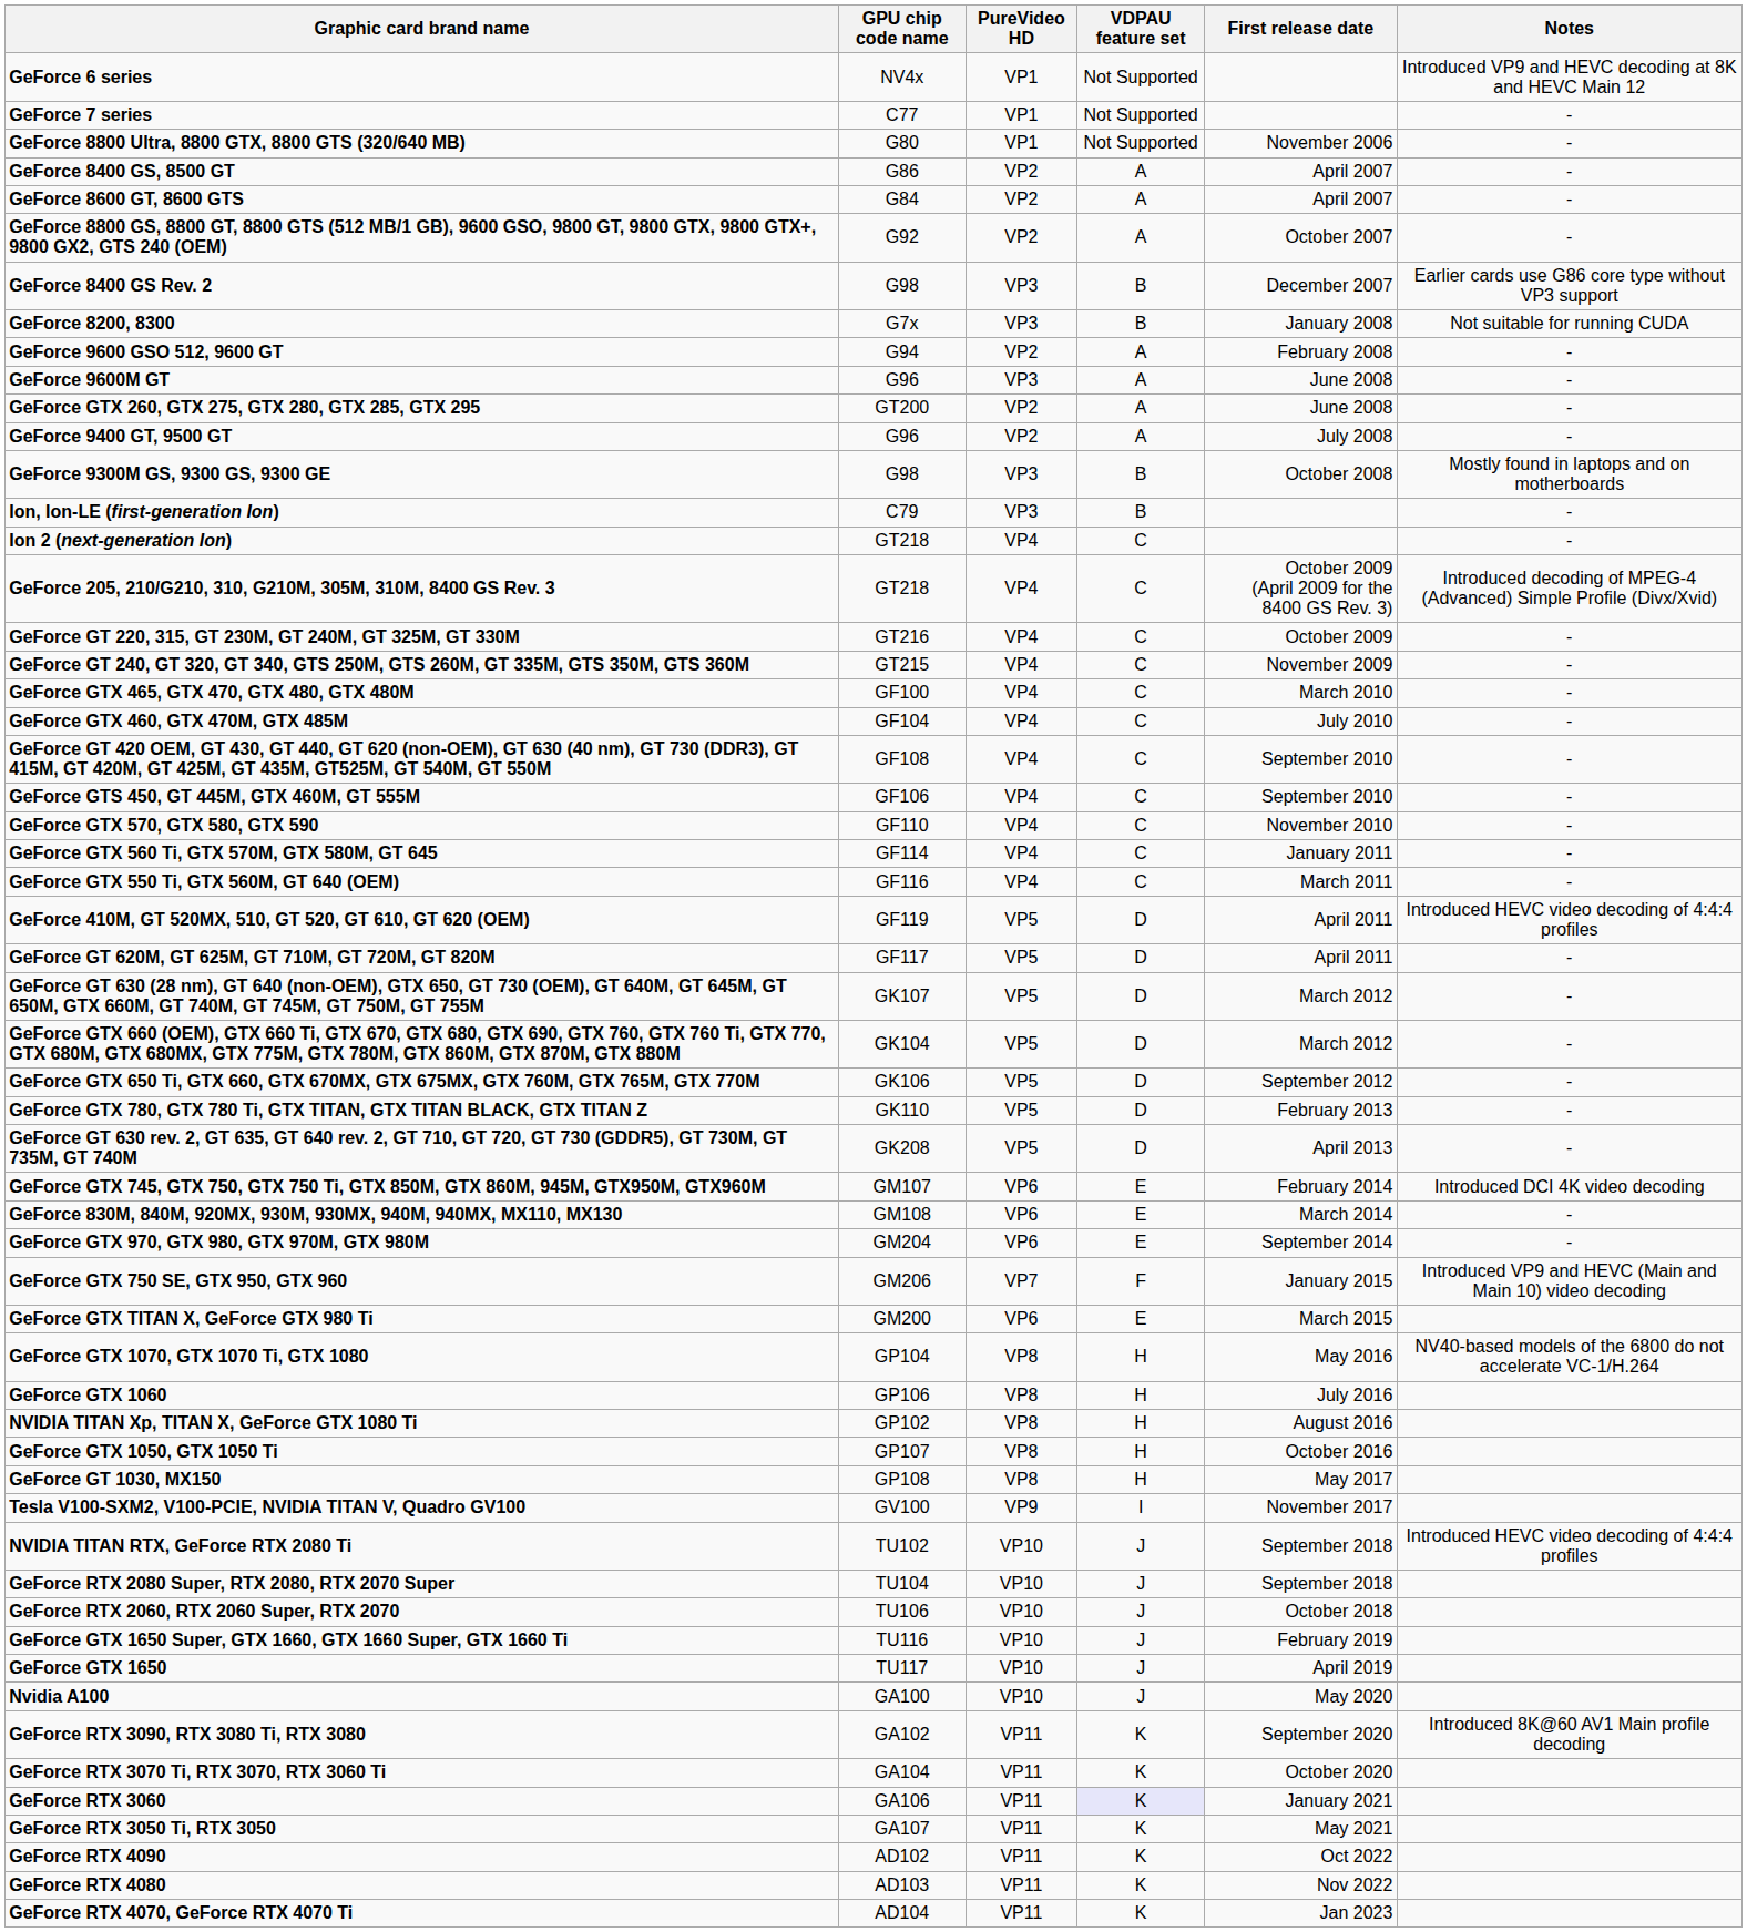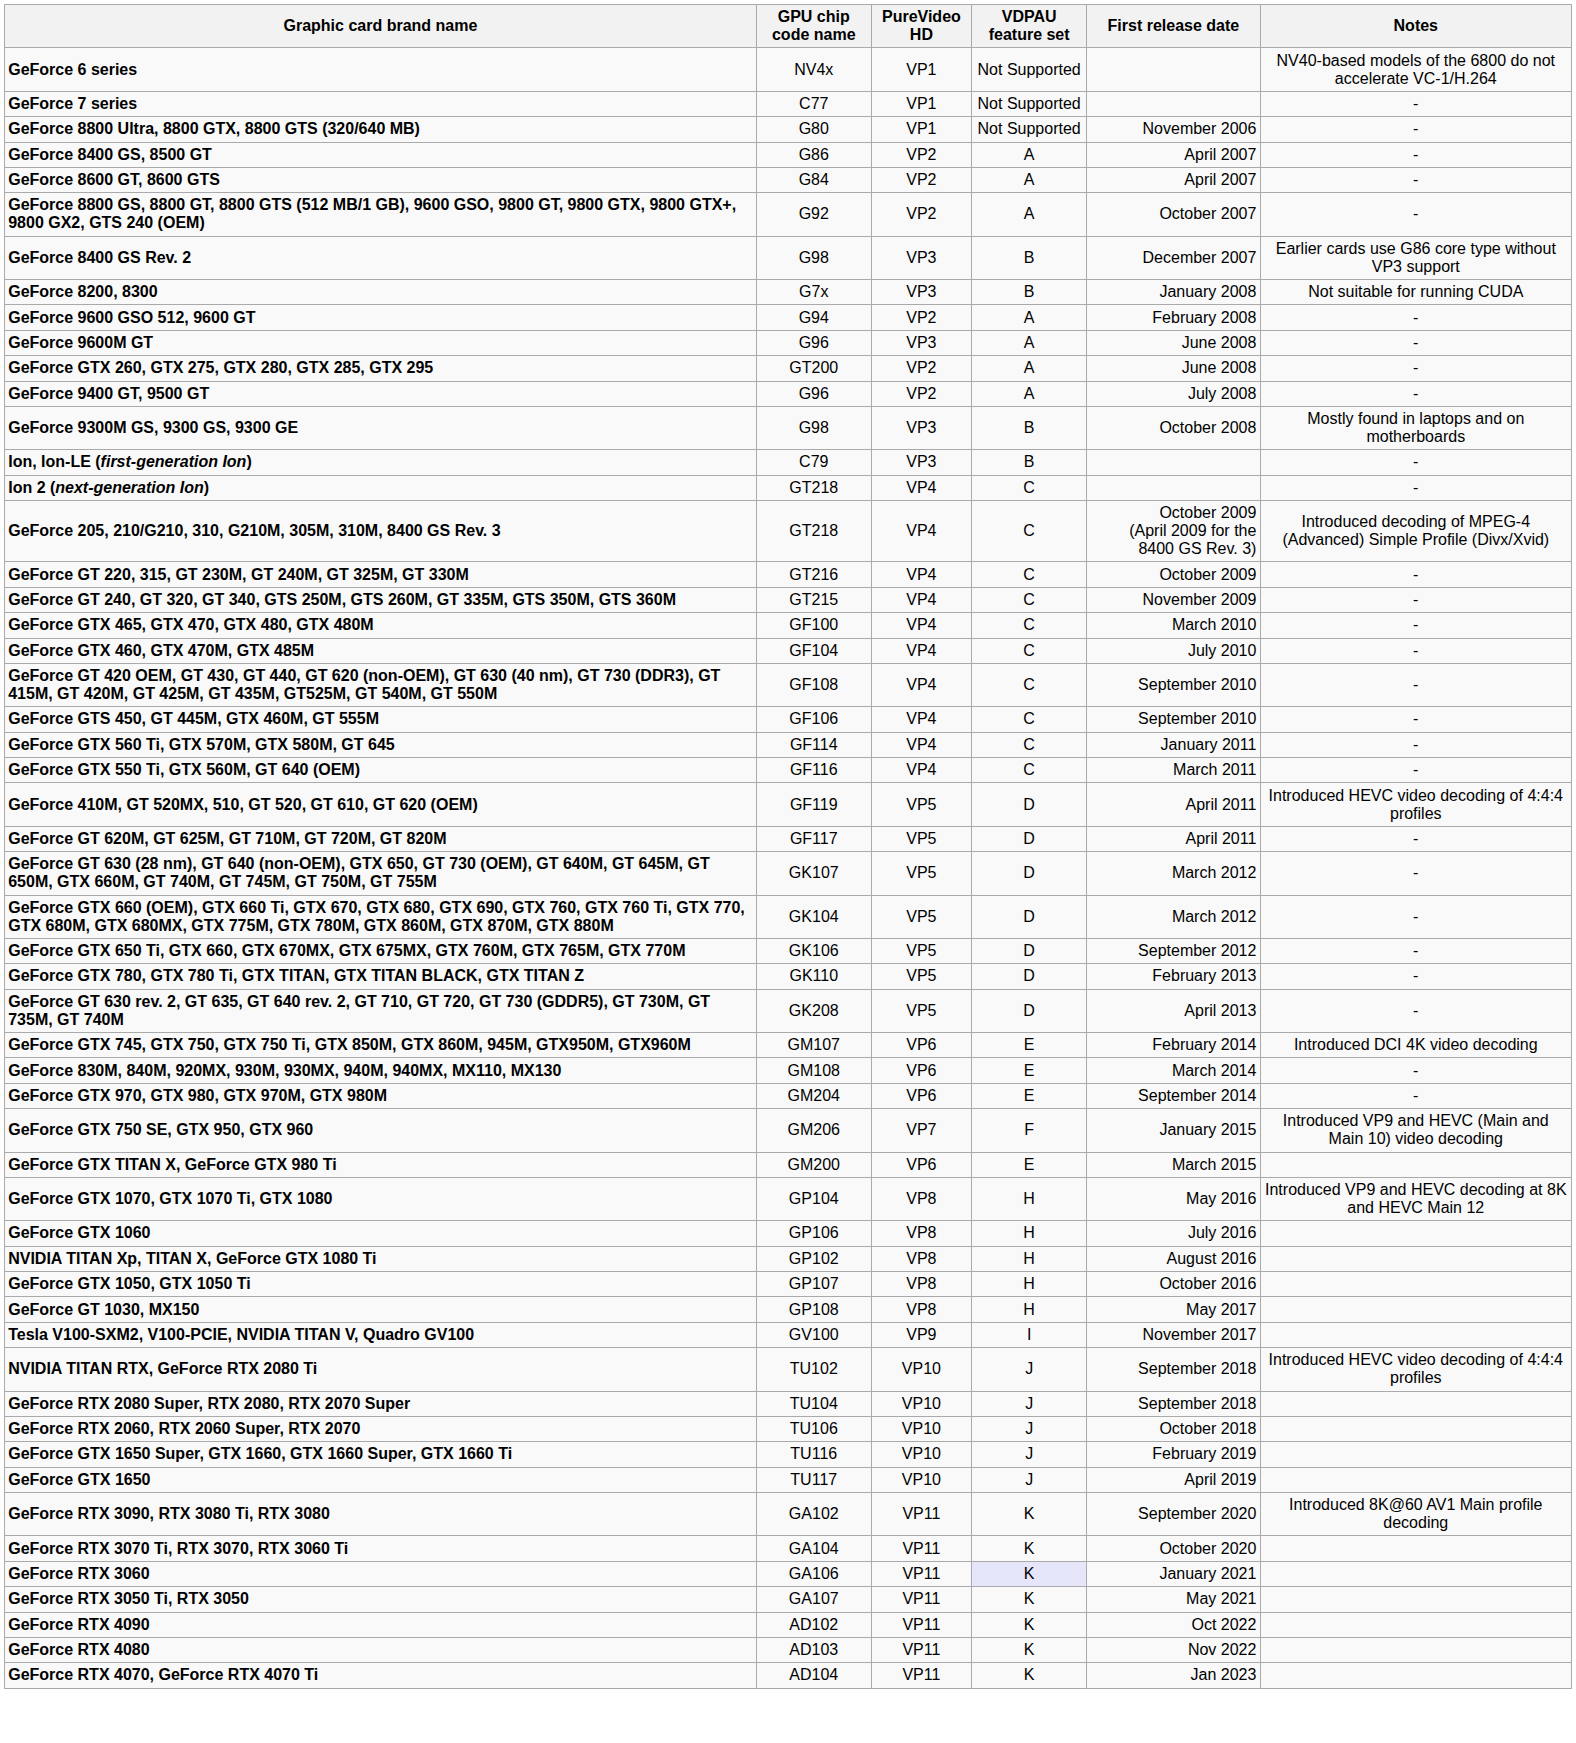GeForce 6 series | Notes: Introduced VP9 and HEVC decoding at 8K and HEVC Main 12 -> NV40-based models of the 6800 do not accelerate VC-1/H.264
- row: GeForce GTX 570, GTX 580, GTX 590 | GF110 | VP4 | C | November 2010 | -
GeForce GTX 1070, GTX 1070 Ti, GTX 1080 | Notes: NV40-based models of the 6800 do not accelerate VC-1/H.264 -> Introduced VP9 and HEVC decoding at 8K and HEVC Main 12
- row: Nvidia A100 | GA100 | VP10 | J | May 2020
